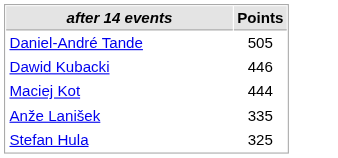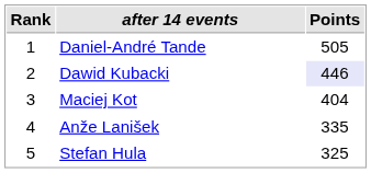+ column: Rank | 1 | 2 | 3 | 4 | 5
Dawid Kubacki | Points: no background -> lavender background
Maciej Kot | Points: 444 -> 404
